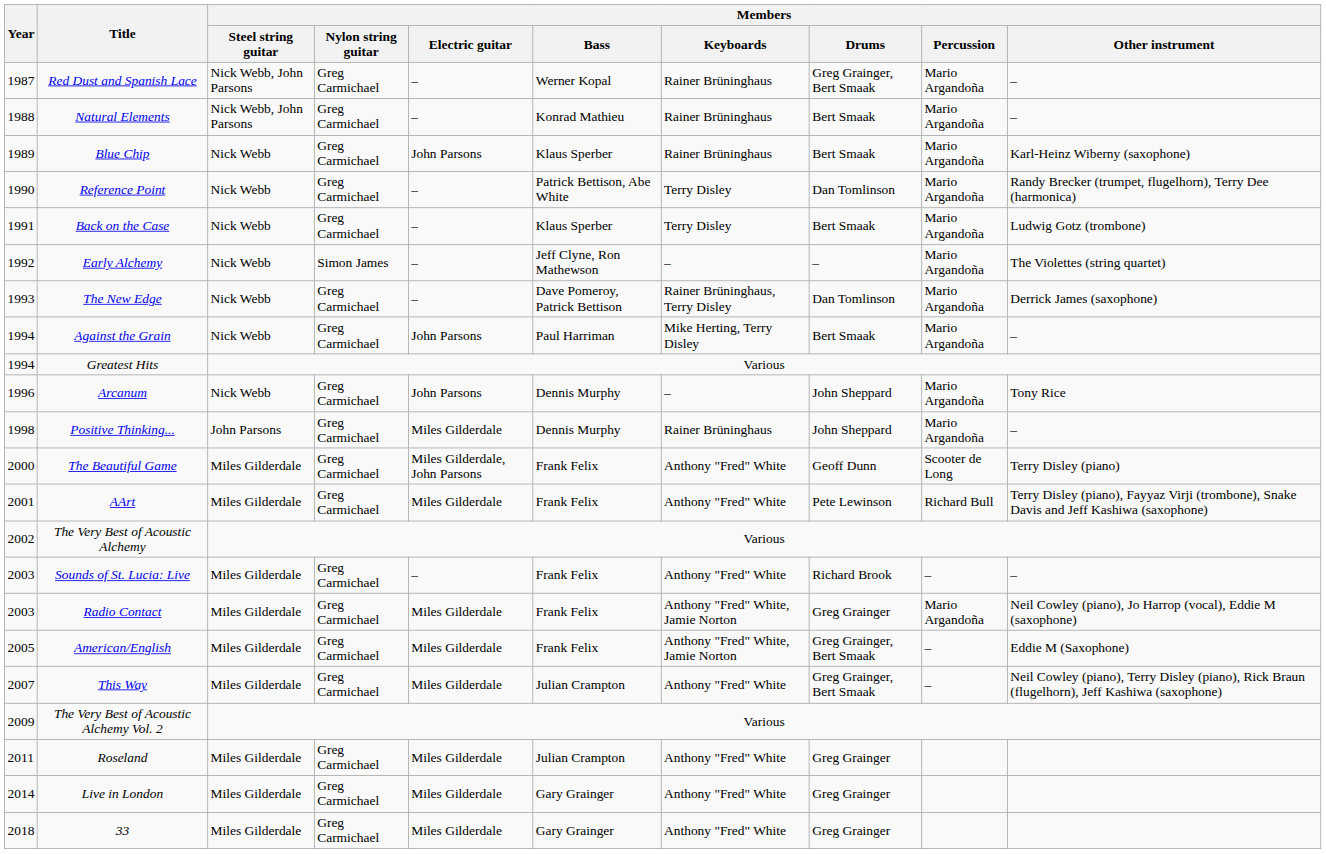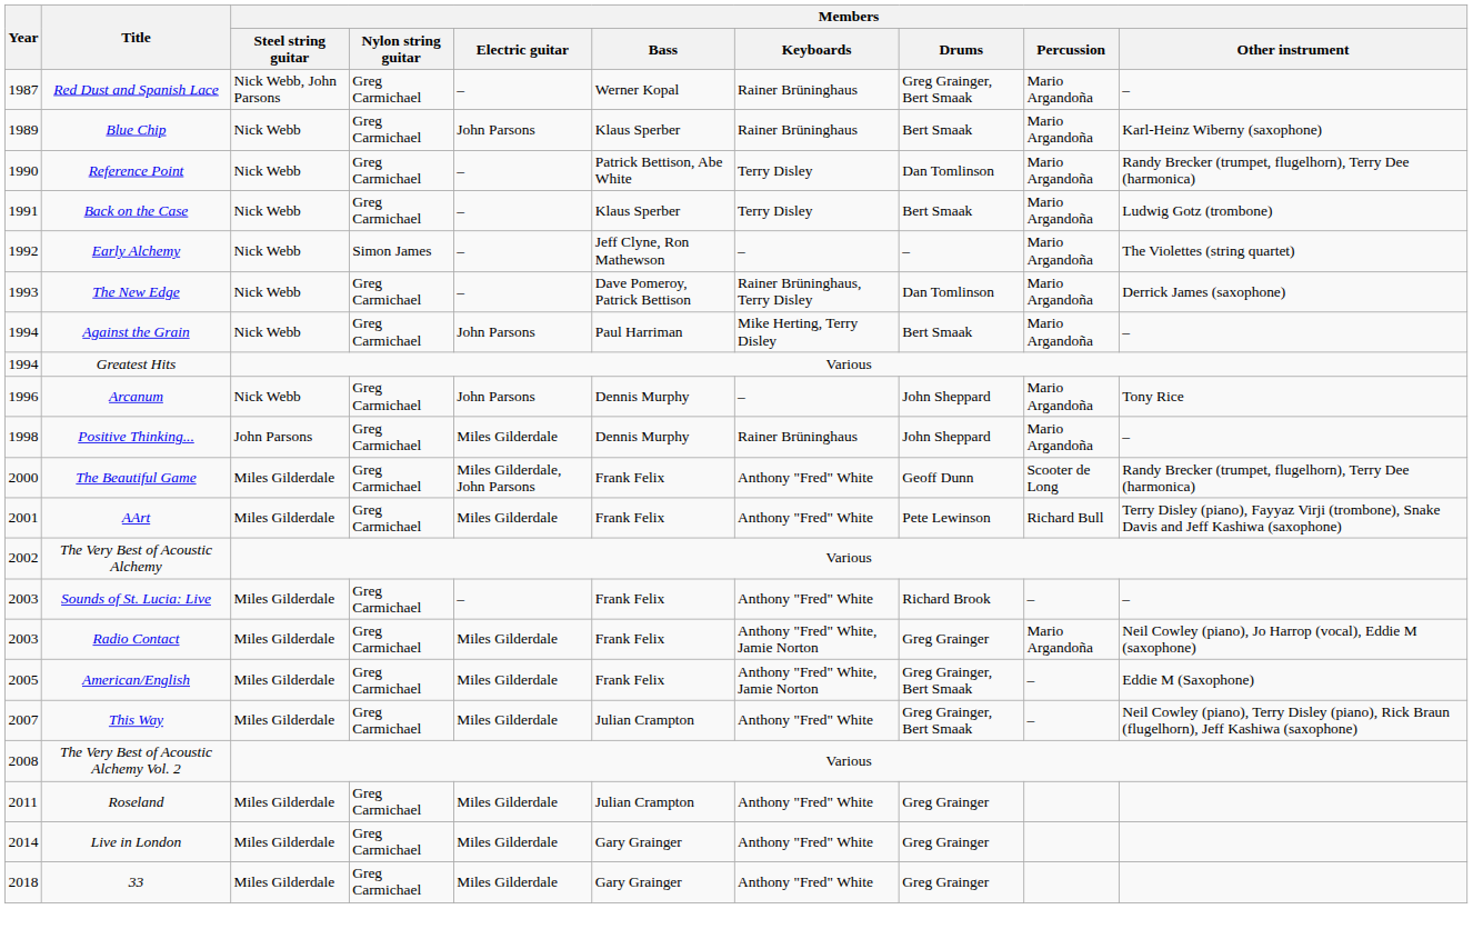- row: 1988 | Natural Elements | Nick Webb, John Parsons | Greg Carmichael | – | Konrad Mathieu | Rainer Brüninghaus | Bert Smaak | Mario Argandoña | –
The Beautiful Game | Members / Other instrument: Terry Disley (piano) -> Randy Brecker (trumpet, flugelhorn), Terry Dee (harmonica)
The Very Best of Acoustic Alchemy Vol. 2 | Year: 2009 -> 2008
